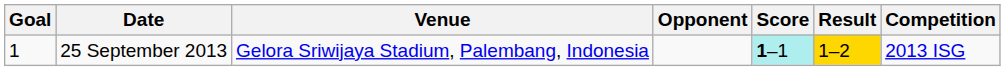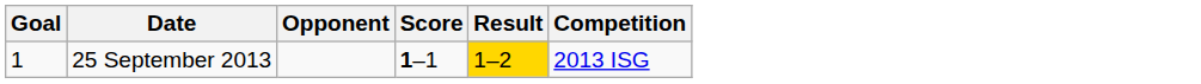- column: Venue | Gelora Sriwijaya Stadium, Palembang, Indonesia
25 September 2013 | Score: paleturquoise background -> no background
